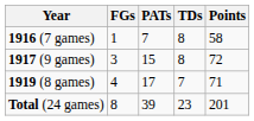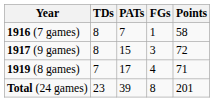columns swapped: TDs <-> FGs
